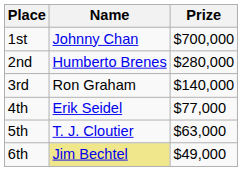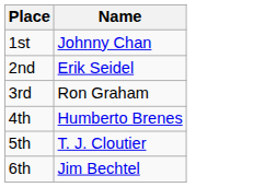- column: Prize | $700,000 | $280,000 | $140,000 | $77,000 | $63,000 | $49,000
2nd | Name: Humberto Brenes -> Erik Seidel
4th | Name: Erik Seidel -> Humberto Brenes
6th | Name: khaki background -> no background
